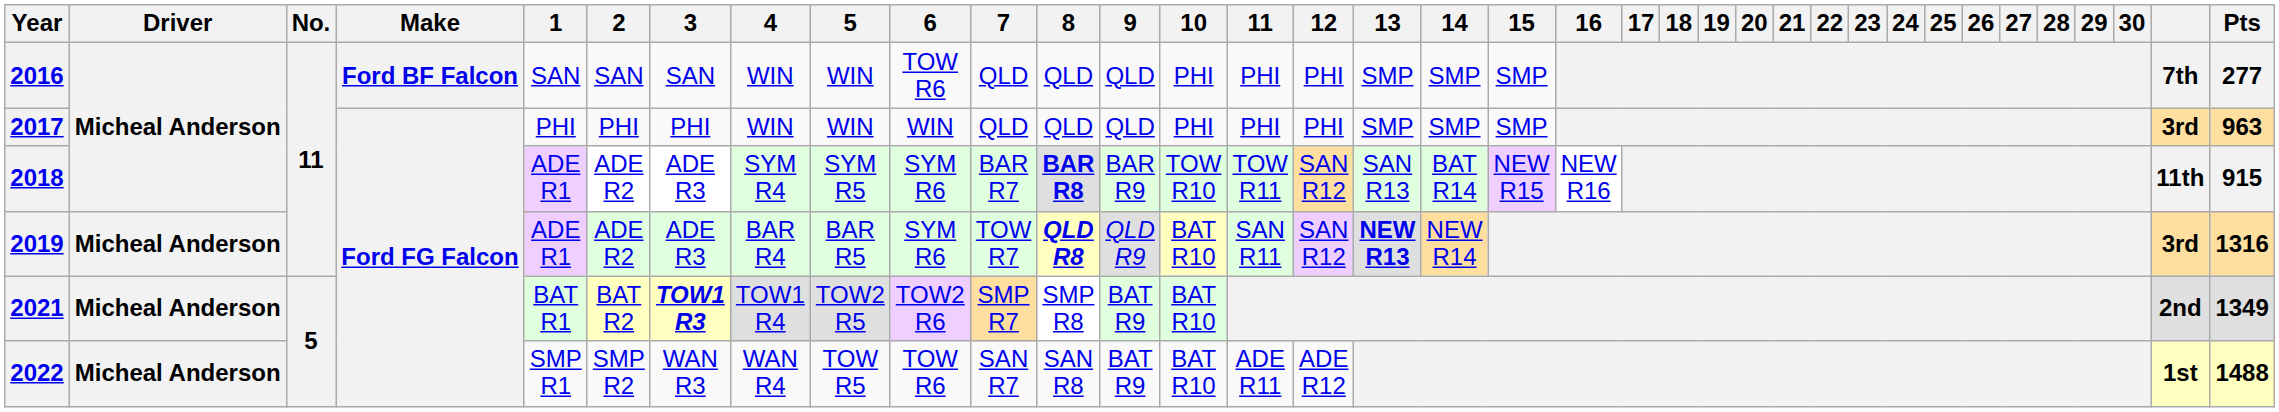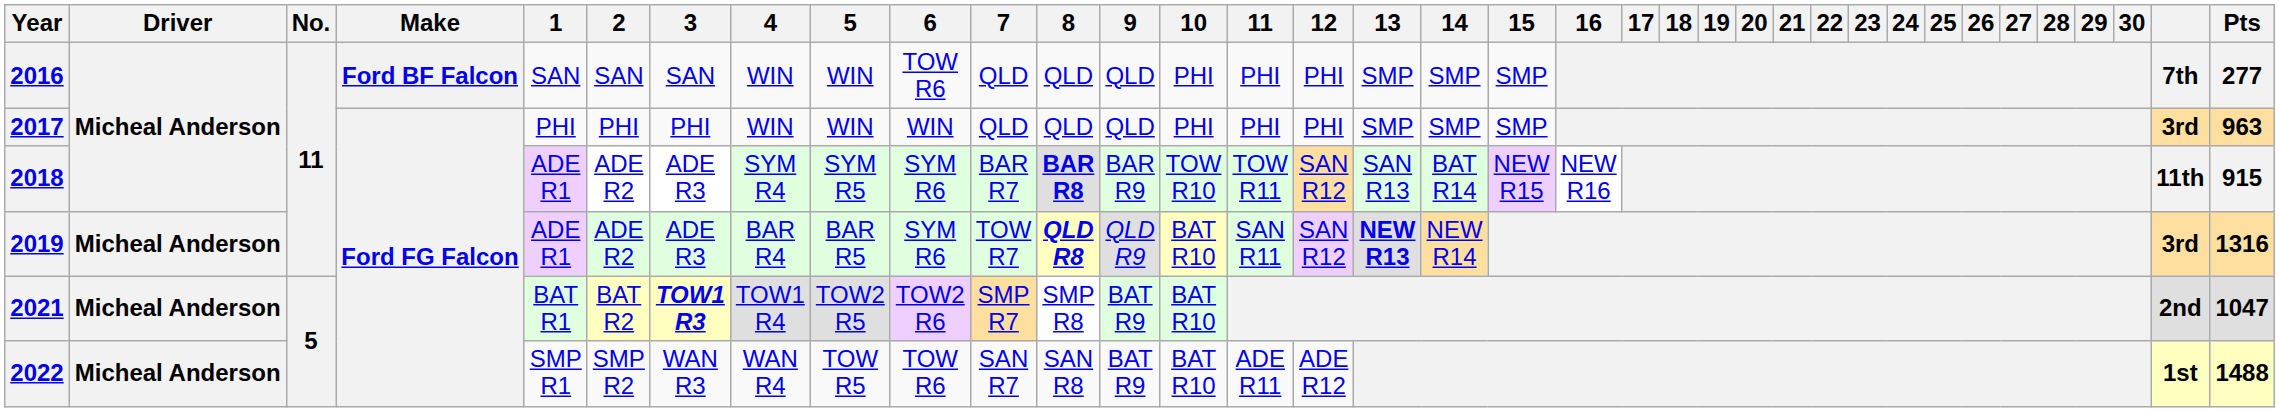2021 | Pts: 1349 -> 1047
